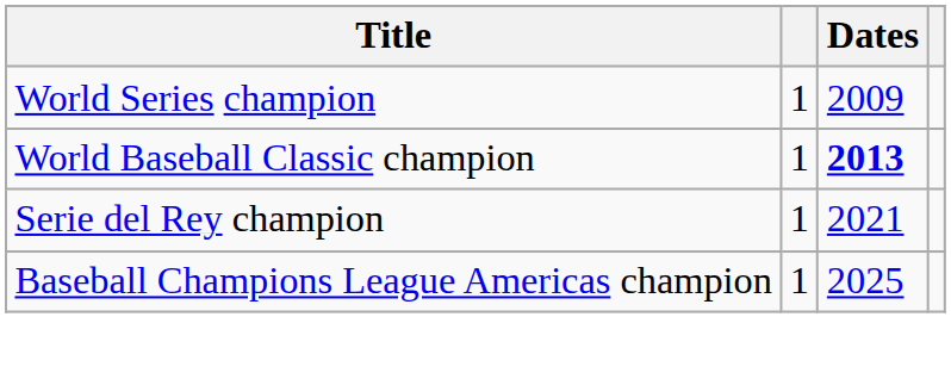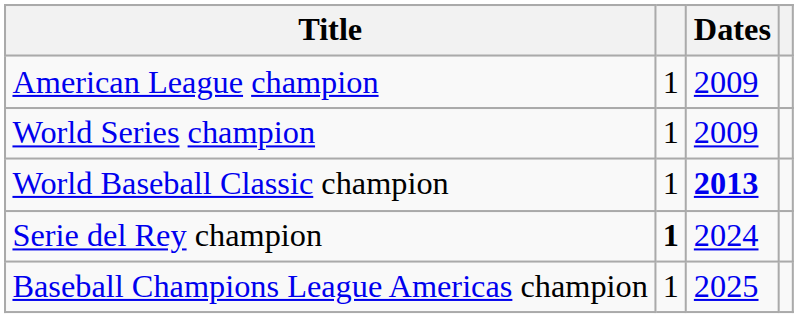+ row: American League champion | 1 | 2009
Serie del Rey champion | column 2: normal -> bold
Serie del Rey champion | Dates: 2021 -> 2024
